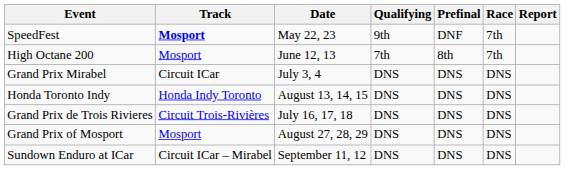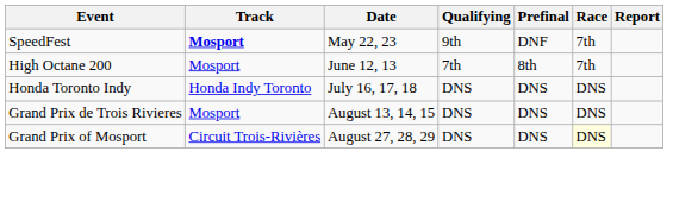- row: Grand Prix Mirabel | Circuit ICar | July 3, 4 | DNS | DNS | DNS
Honda Toronto Indy | Date: August 13, 14, 15 -> July 16, 17, 18
Grand Prix de Trois Rivieres | Track: Circuit Trois-Rivières -> Mosport
Grand Prix de Trois Rivieres | Date: July 16, 17, 18 -> August 13, 14, 15
Grand Prix of Mosport | Track: Mosport -> Circuit Trois-Rivières
Grand Prix of Mosport | Race: no background -> lightyellow background
- row: Sundown Enduro at ICar | Circuit ICar – Mirabel | September 11, 12 | DNS | DNS | DNS
